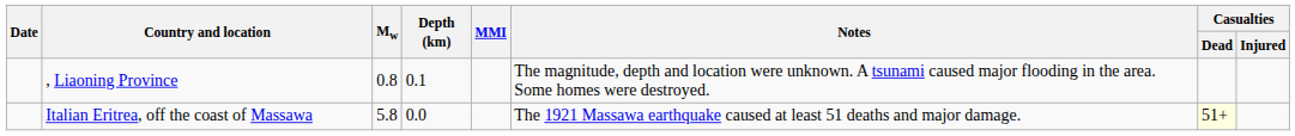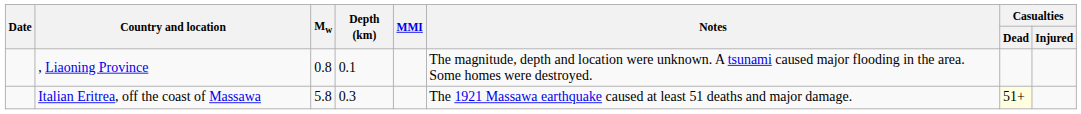Italian Eritrea, off the coast of Massawa | Depth (km): 0.0 -> 0.3
